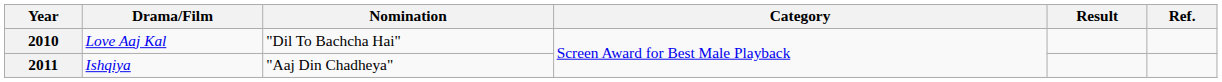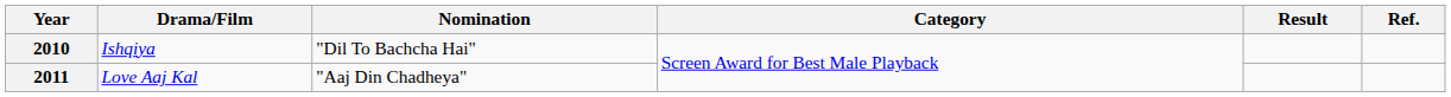2010 | Drama/Film: Love Aaj Kal -> Ishqiya
2011 | Drama/Film: Ishqiya -> Love Aaj Kal
